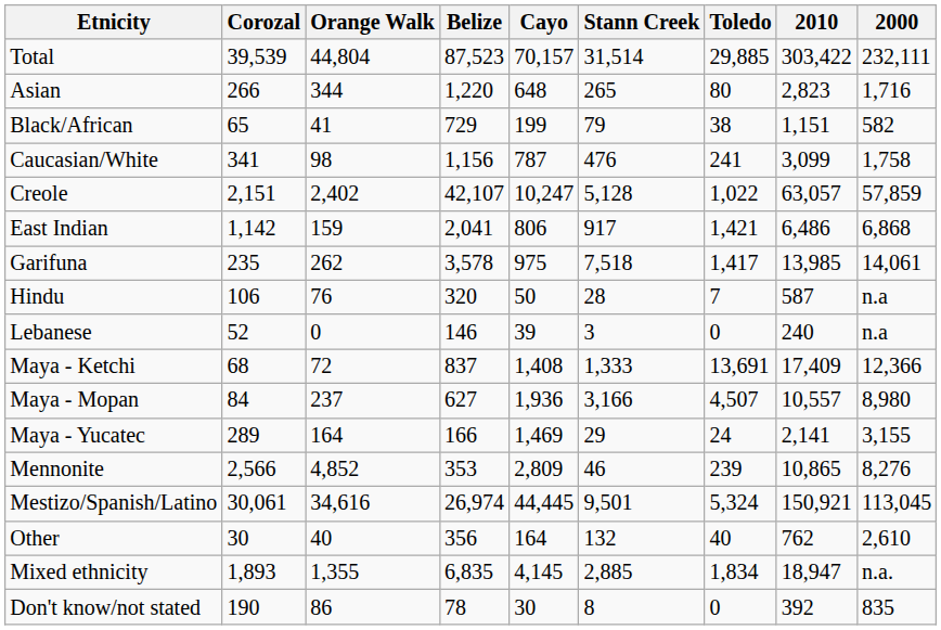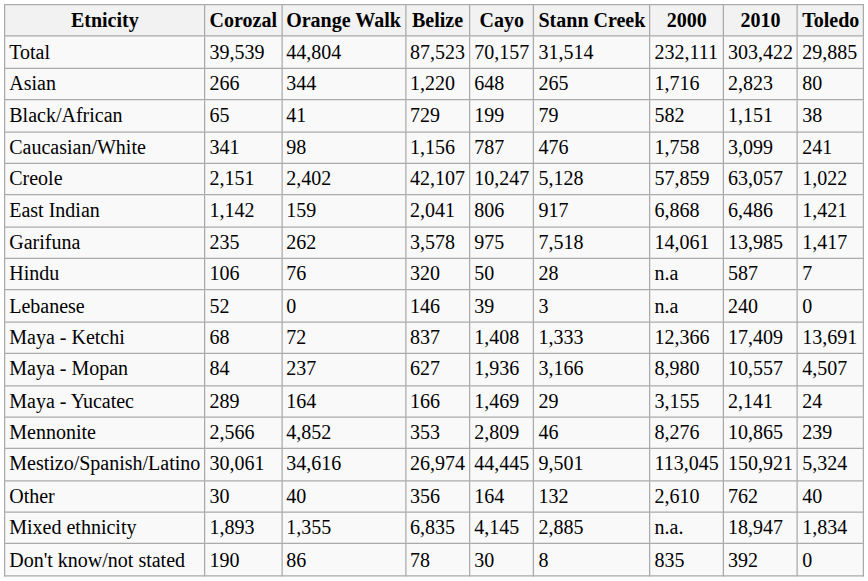columns swapped: Toledo <-> 2000
